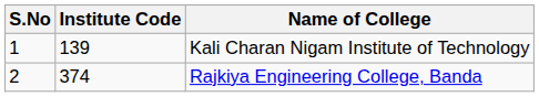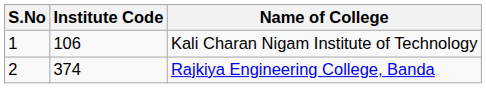Kali Charan Nigam Institute of Technology | Institute Code: 139 -> 106
